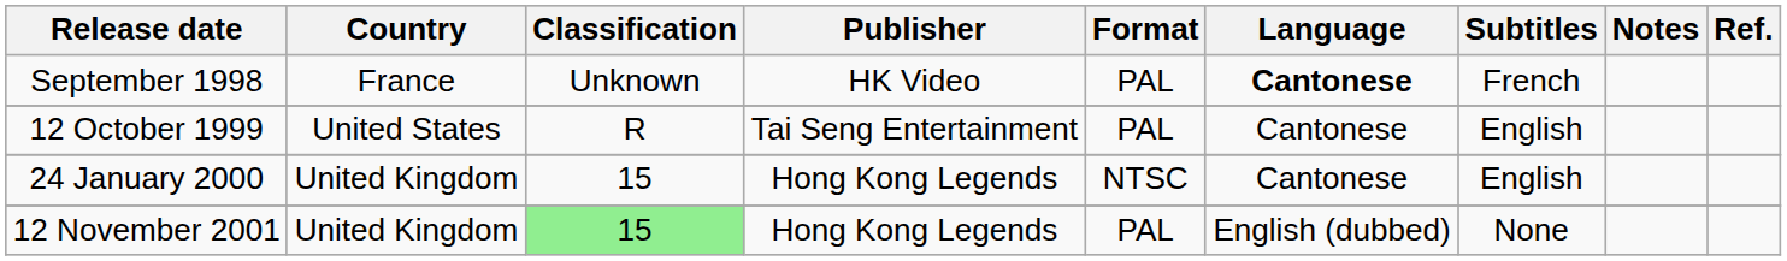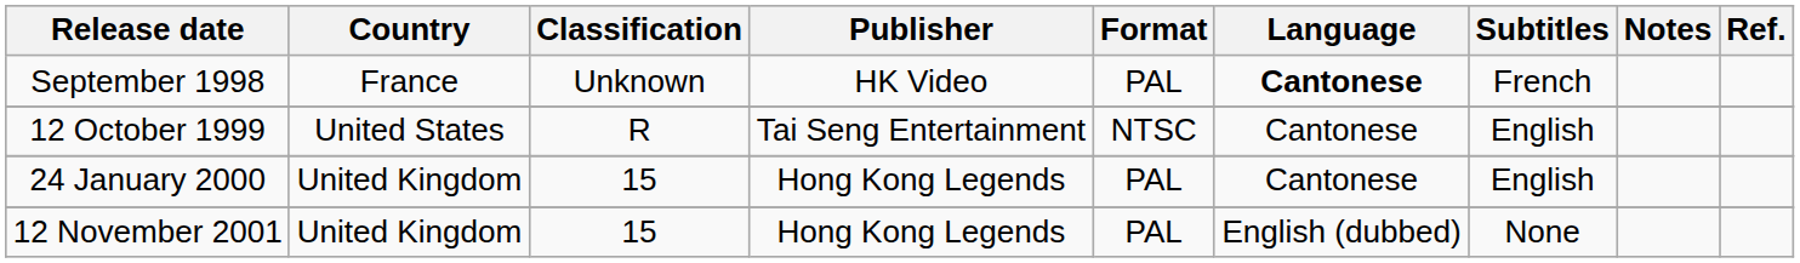12 October 1999 | Format: PAL -> NTSC
24 January 2000 | Format: NTSC -> PAL
12 November 2001 | Classification: lightgreen background -> no background
